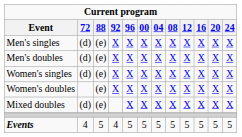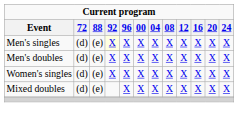Men's singles | 92: no background -> lightyellow background
- row: Women's doubles | (e) | X | X | X | X | X | X | X | X | X
- row: Events | 4 | 5 | 4 | 5 | 5 | 5 | 5 | 5 | 5 | 5 | 5
